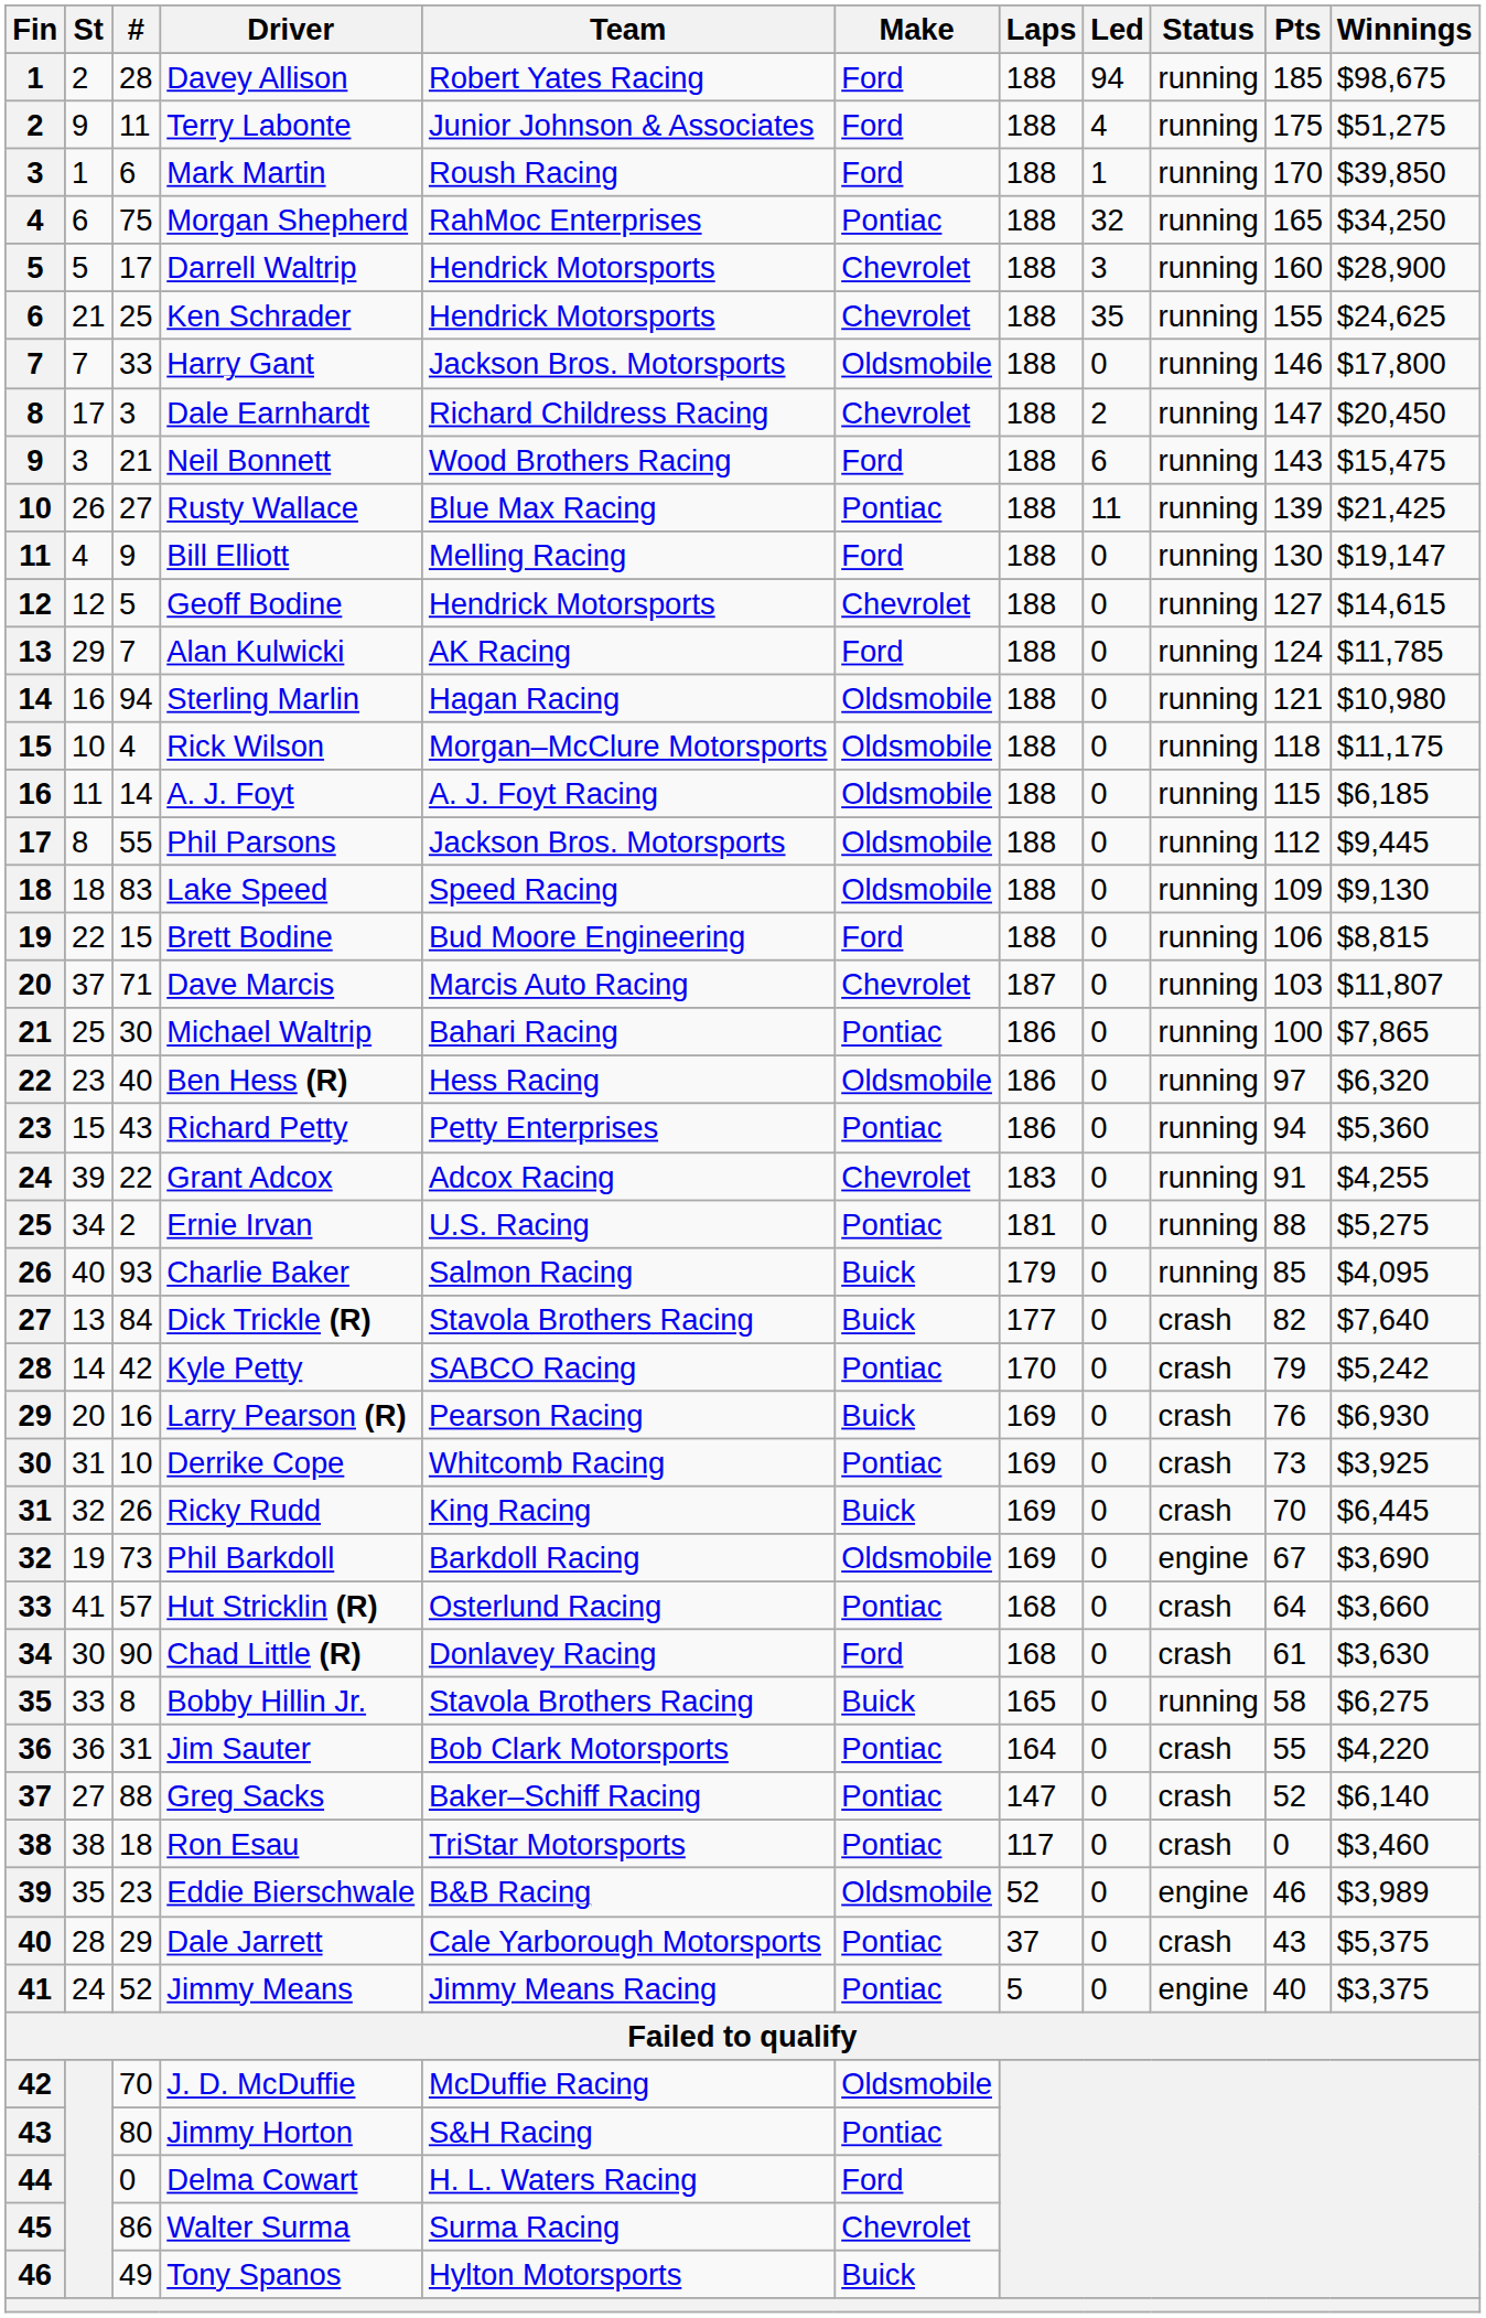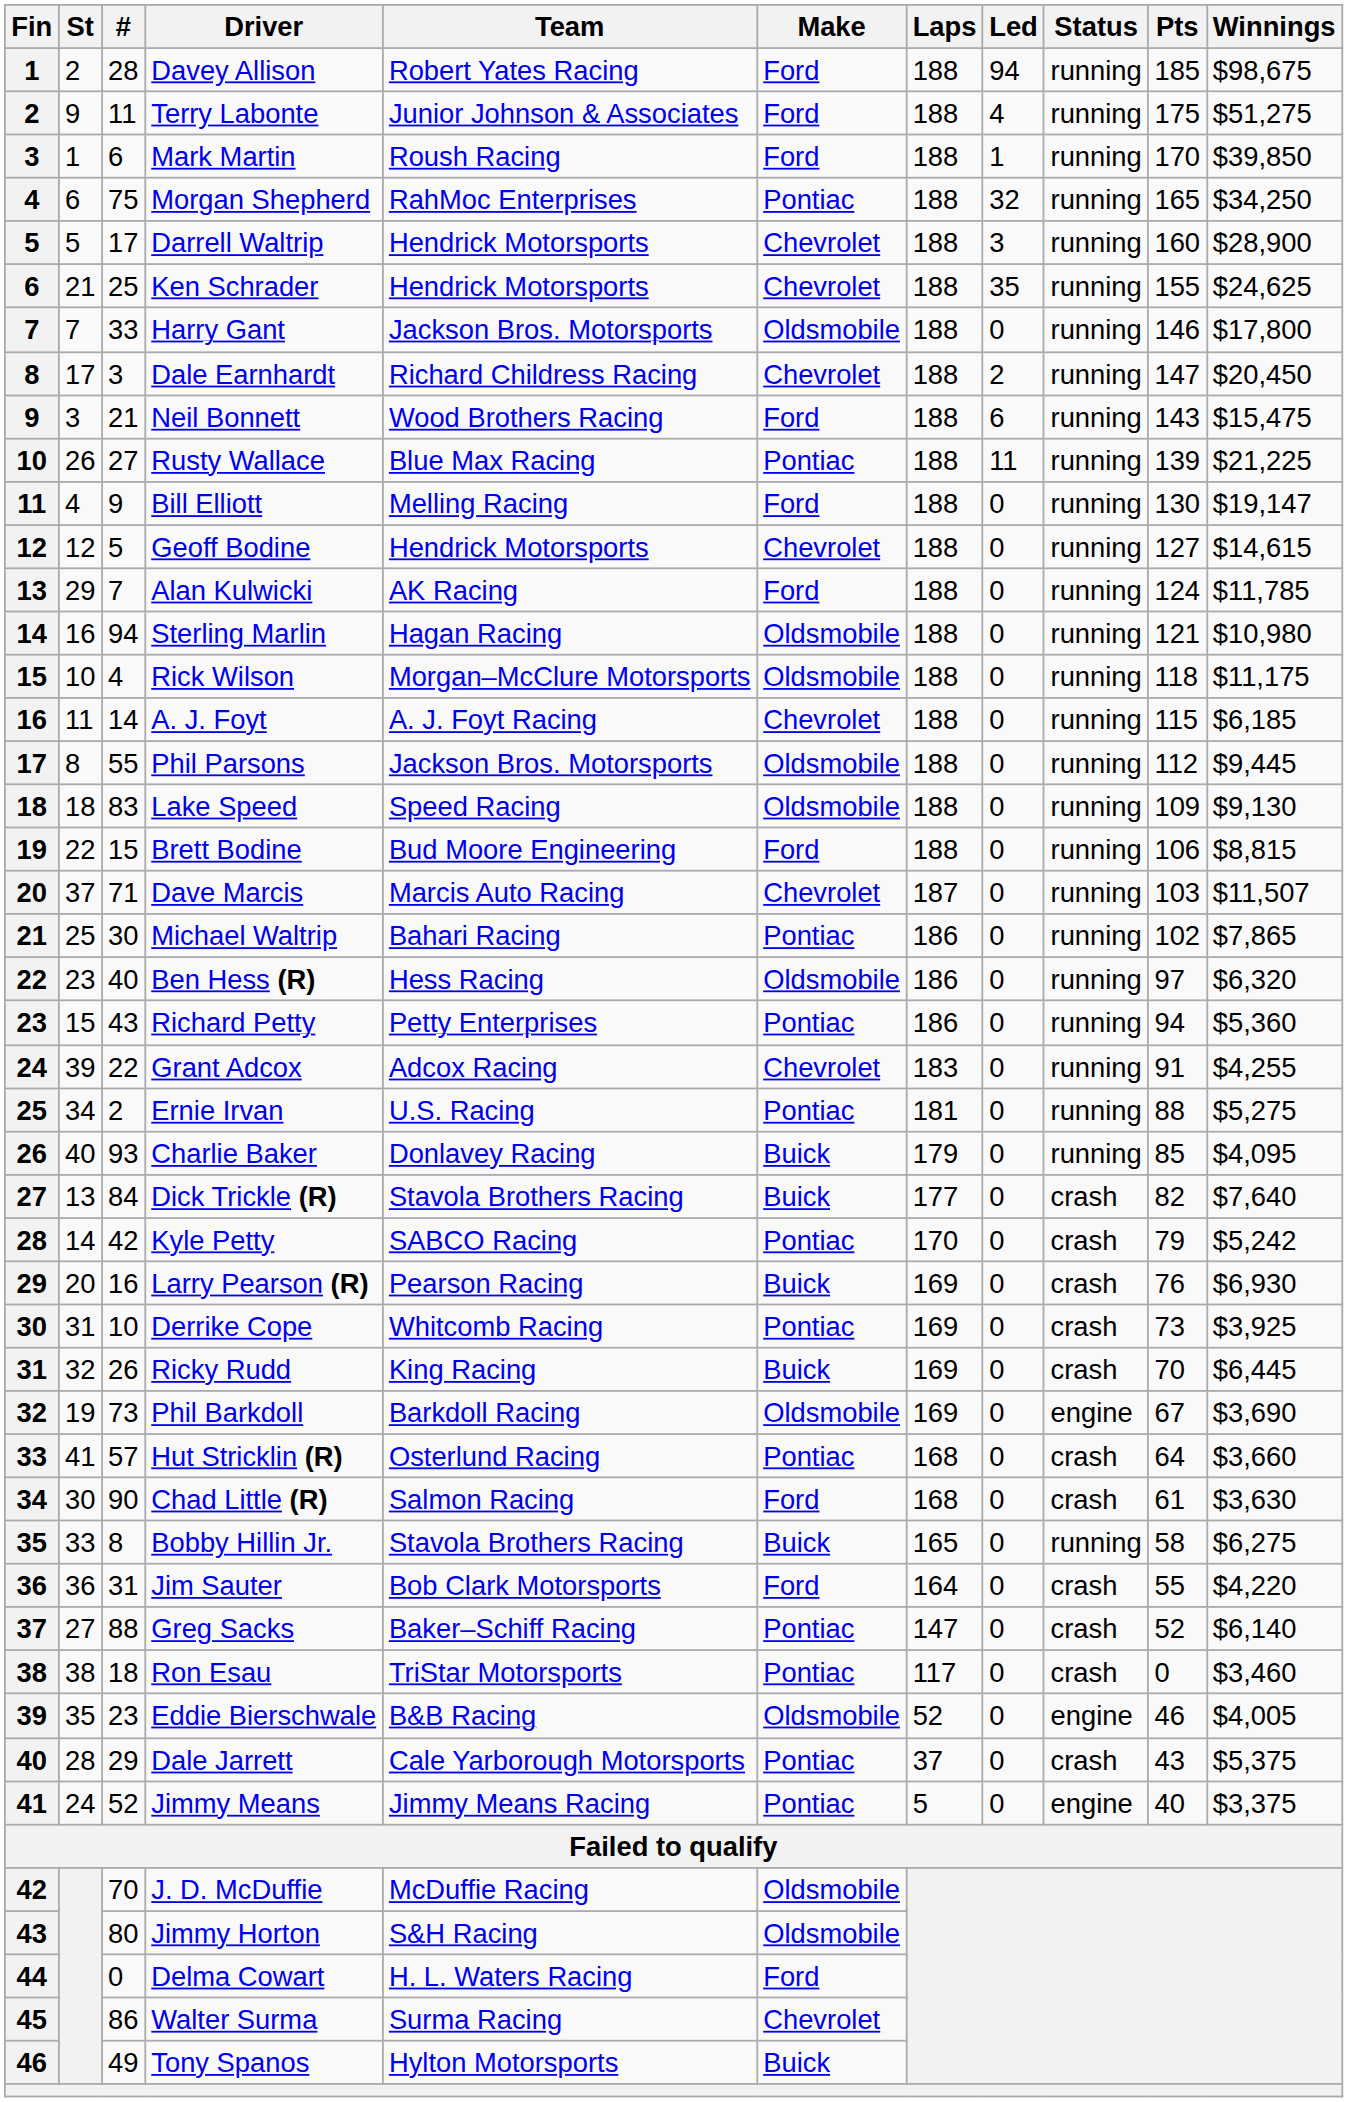Rusty Wallace | Winnings: $21,425 -> $21,225
A. J. Foyt | Make: Oldsmobile -> Chevrolet
Dave Marcis | Winnings: $11,807 -> $11,507
Michael Waltrip | Pts: 100 -> 102
Charlie Baker | Team: Salmon Racing -> Donlavey Racing
Chad Little (R) | Team: Donlavey Racing -> Salmon Racing
Jim Sauter | Make: Pontiac -> Ford
Eddie Bierschwale | Winnings: $3,989 -> $4,005
Jimmy Horton | Make: Pontiac -> Oldsmobile
